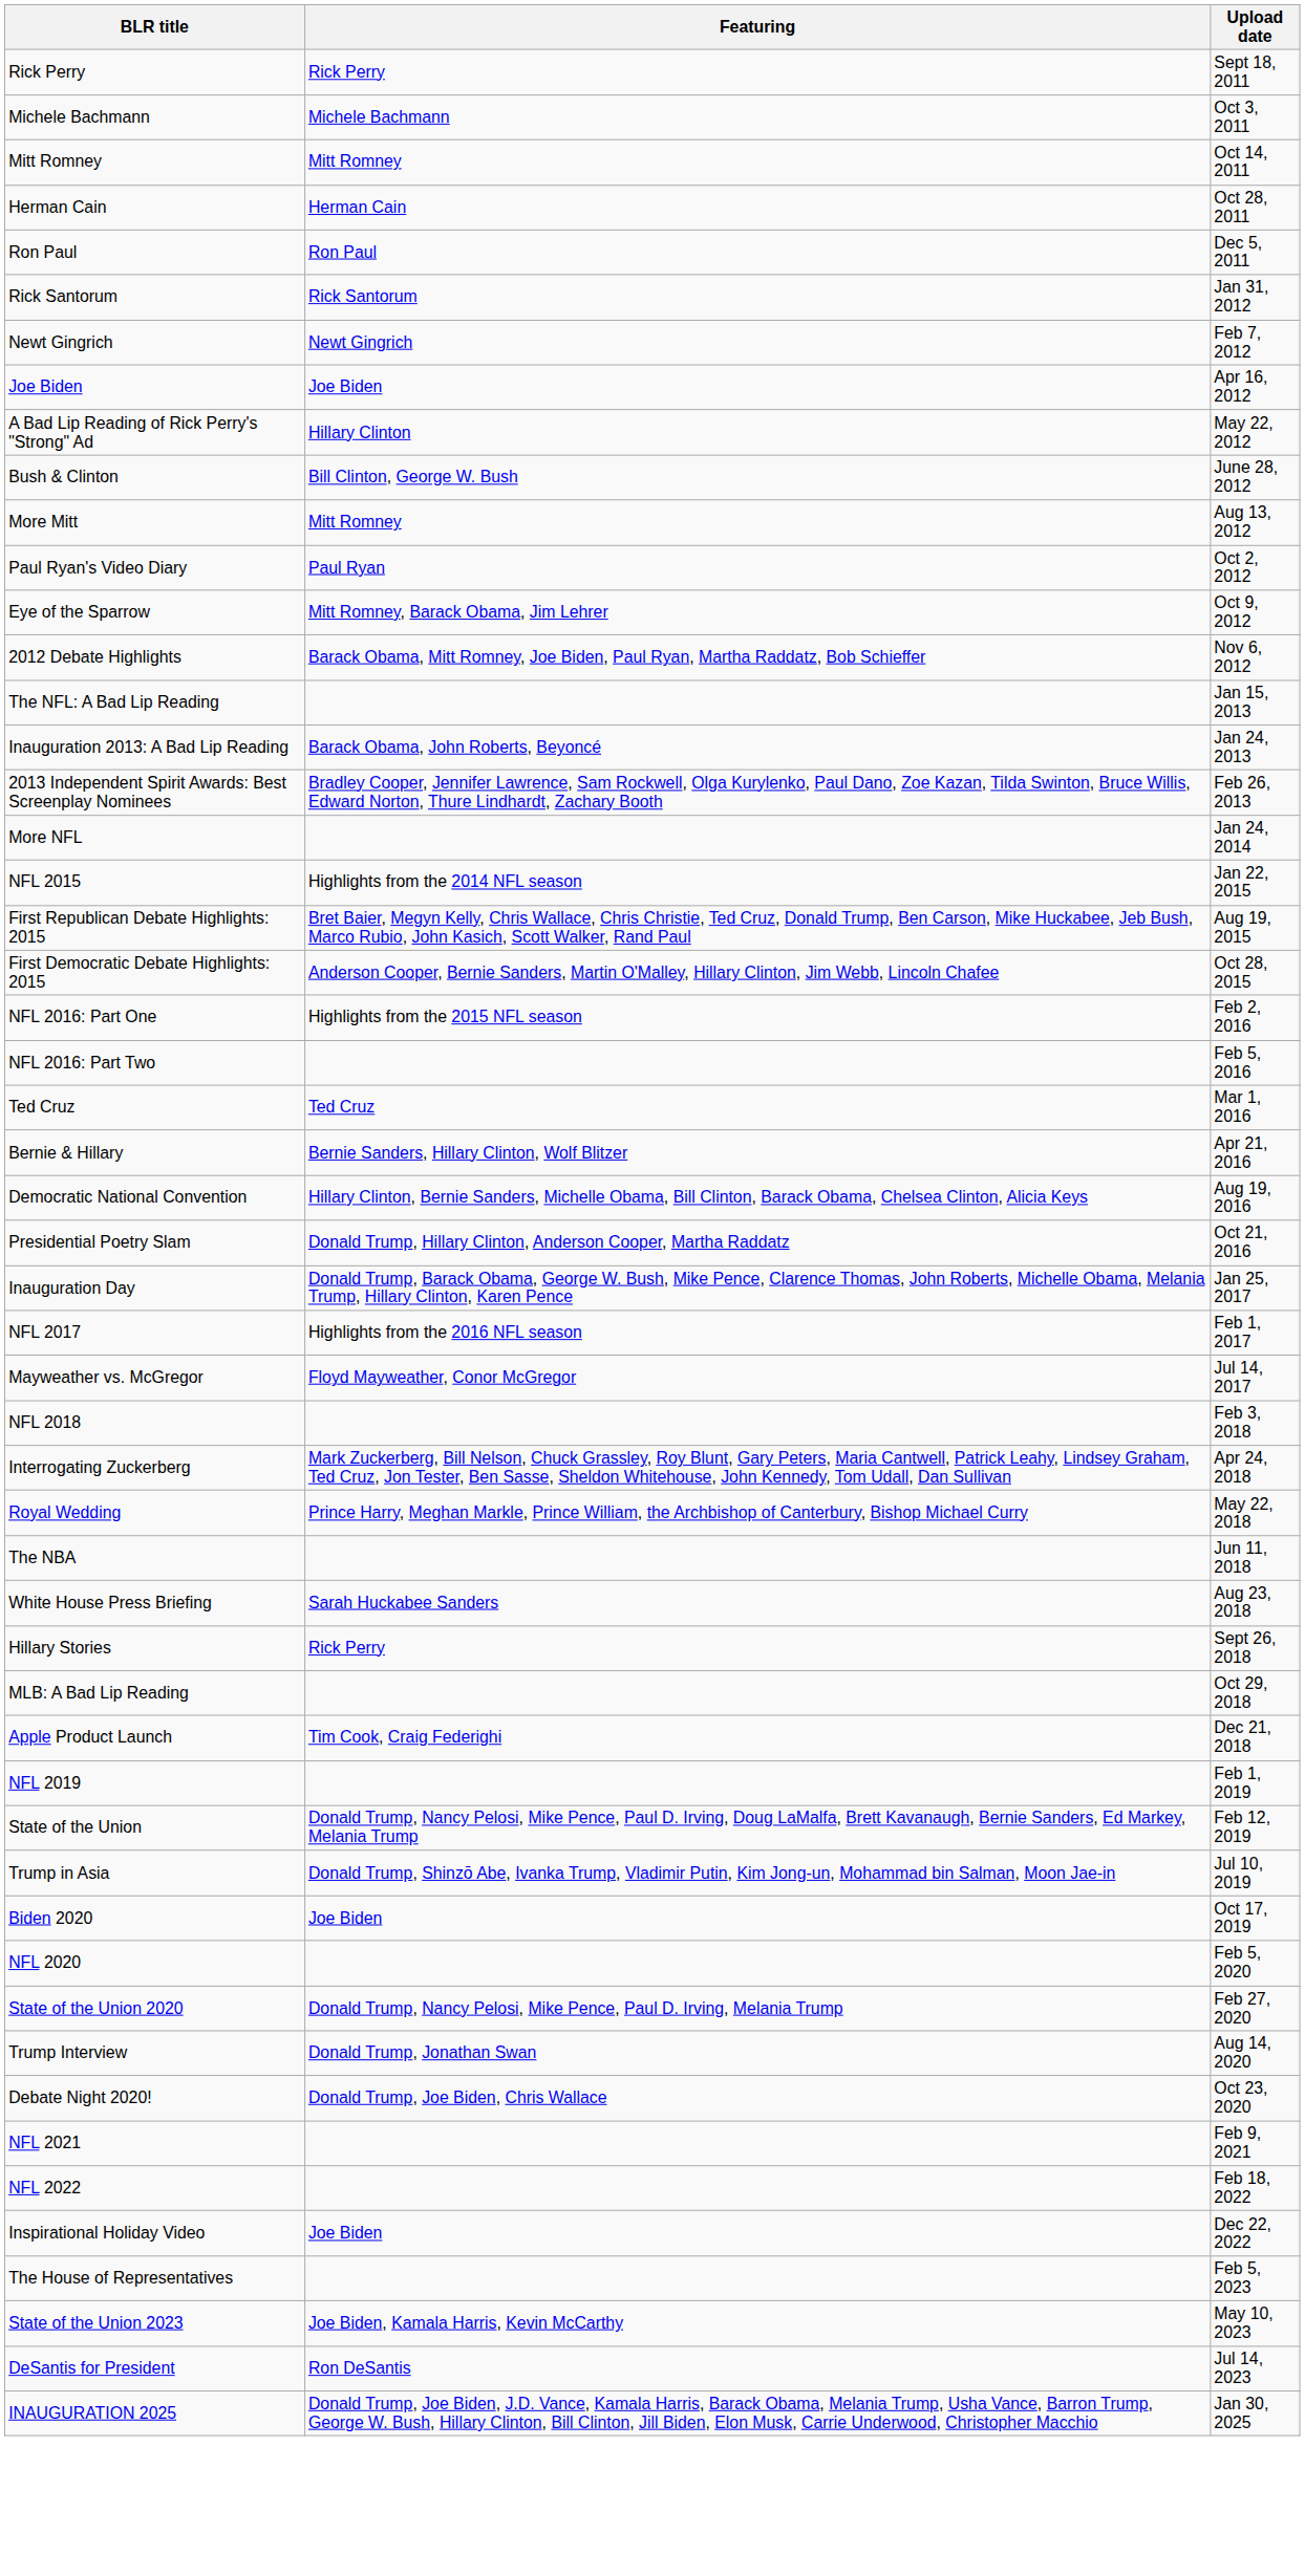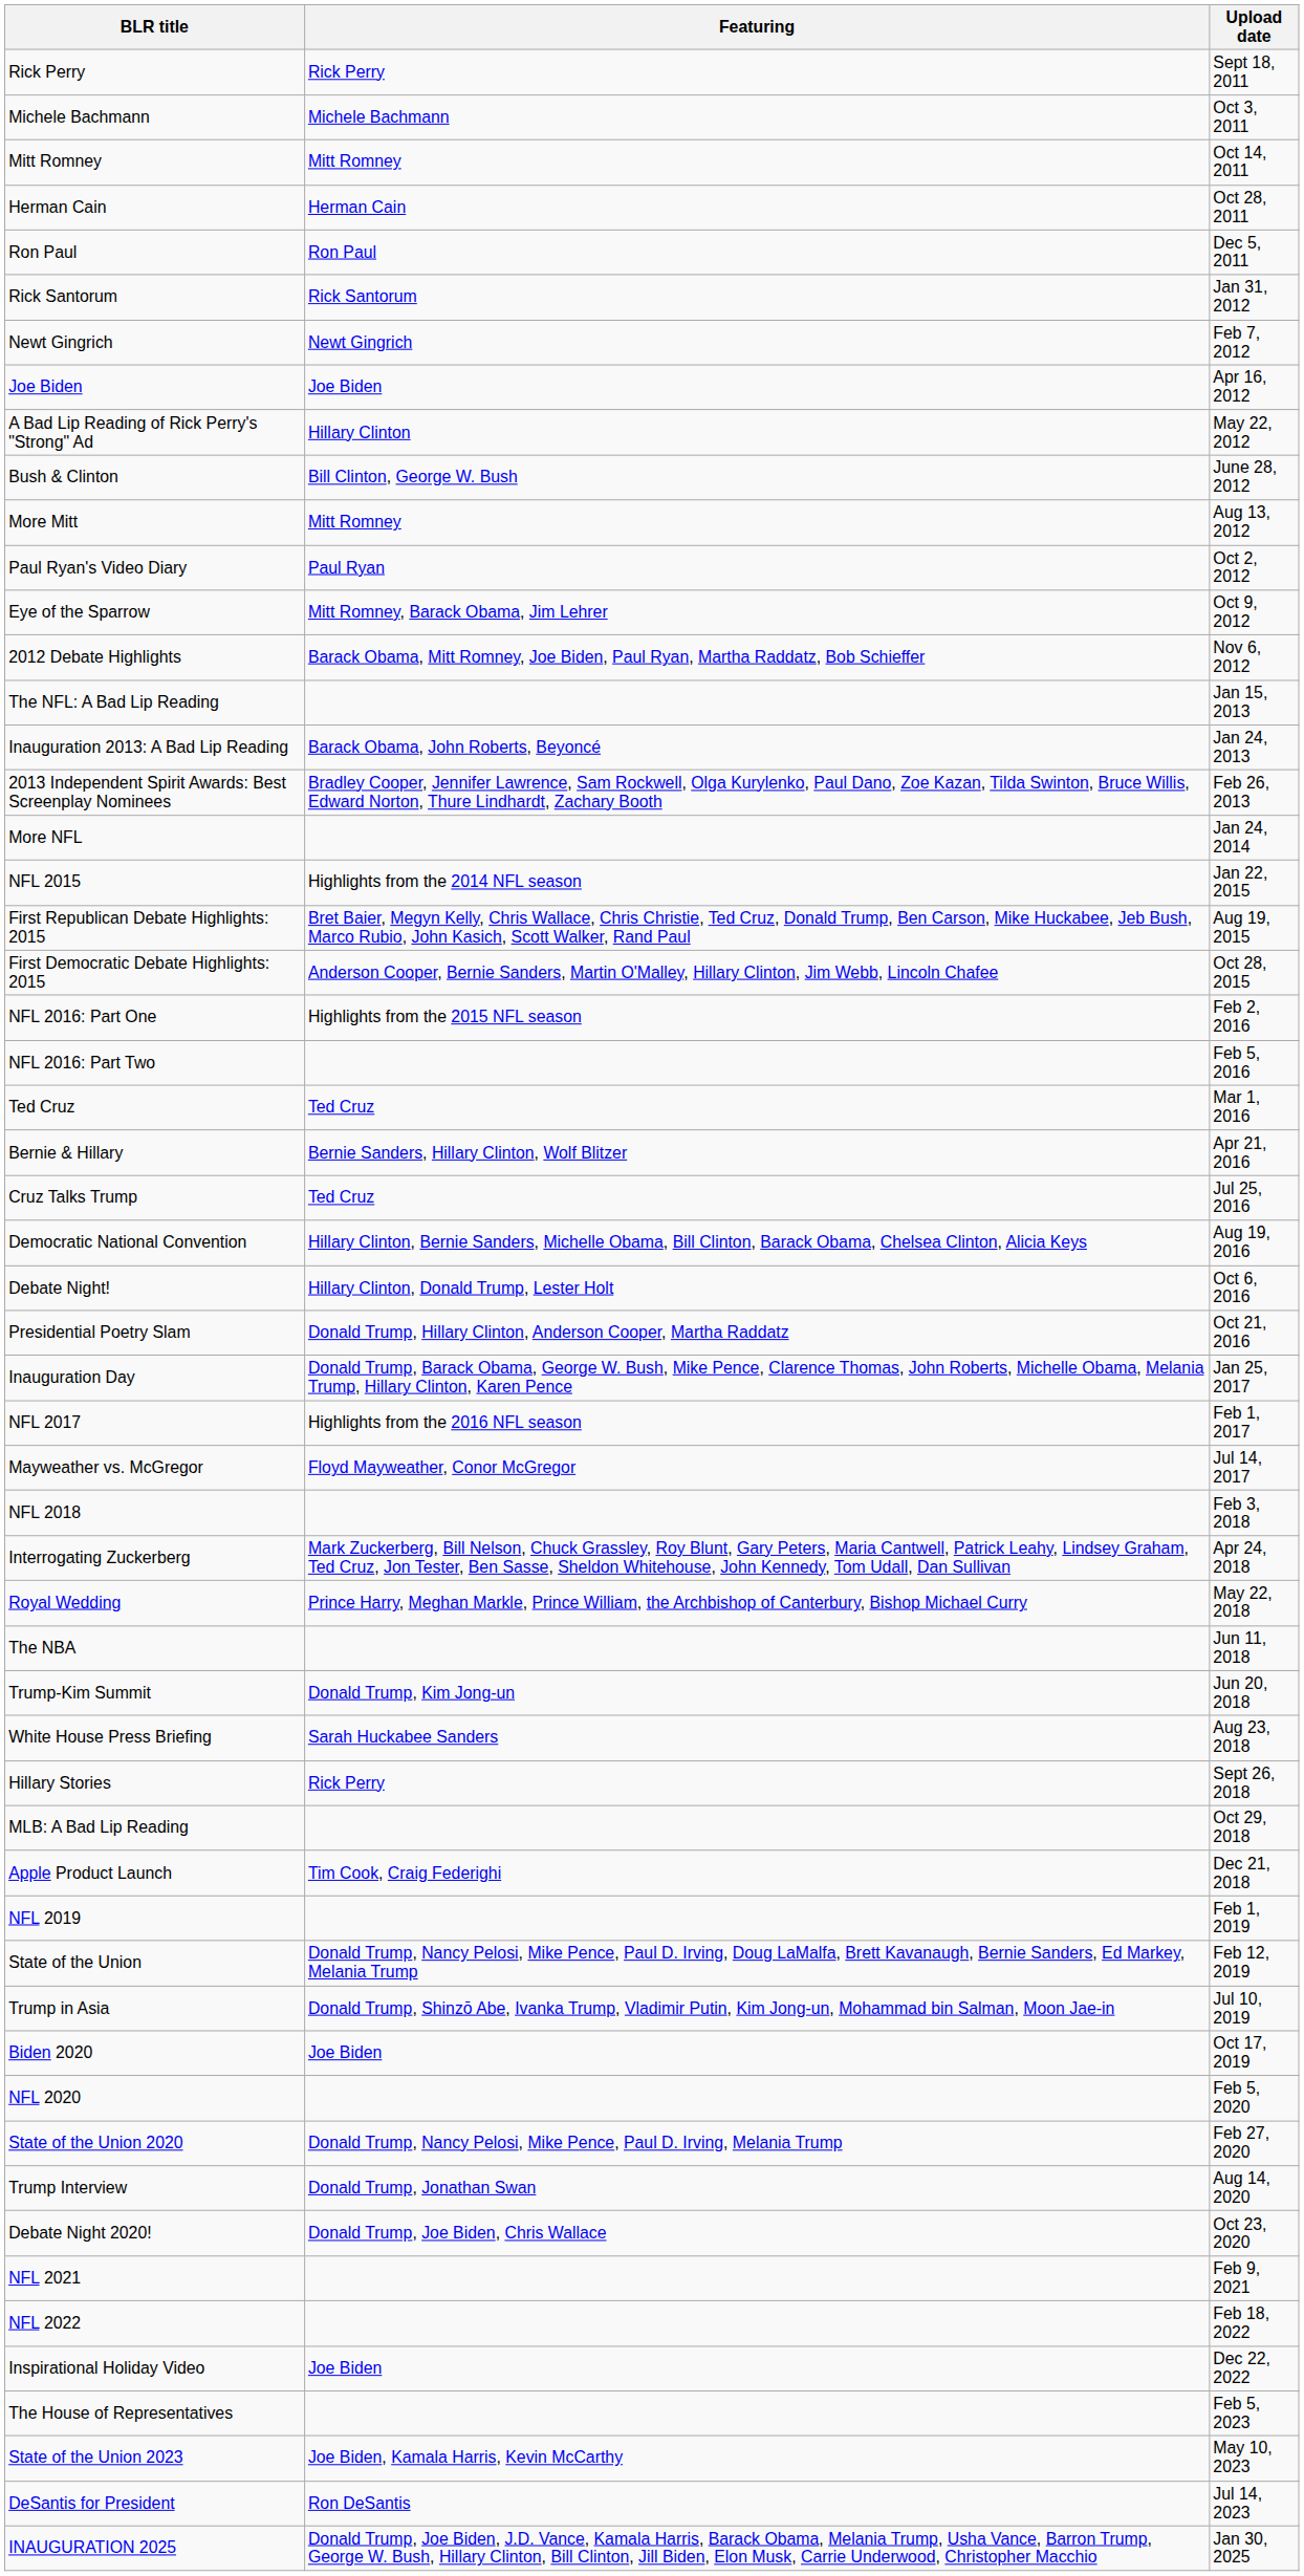+ row: Cruz Talks Trump | Ted Cruz | Jul 25, 2016
+ row: Debate Night! | Hillary Clinton, Donald Trump, Lester Holt | Oct 6, 2016
+ row: Trump-Kim Summit | Donald Trump, Kim Jong-un | Jun 20, 2018
